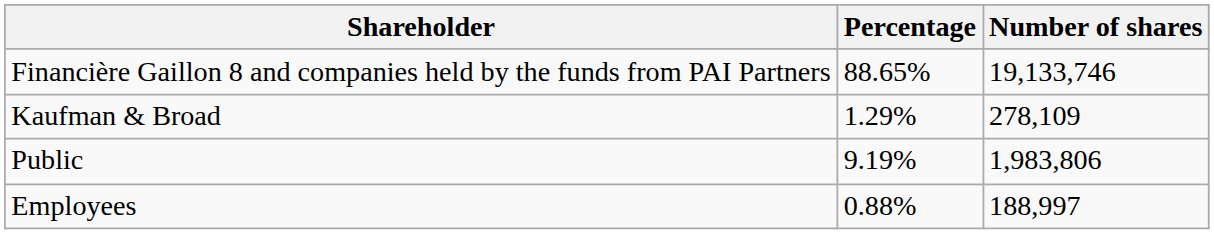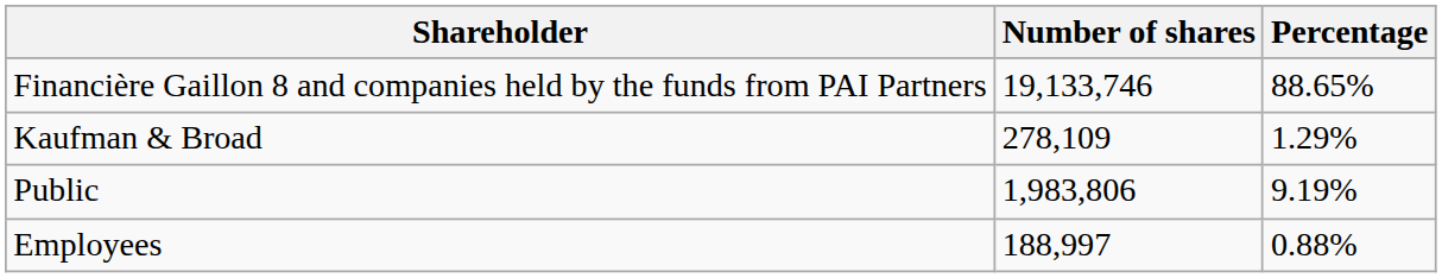columns swapped: Number of shares <-> Percentage
